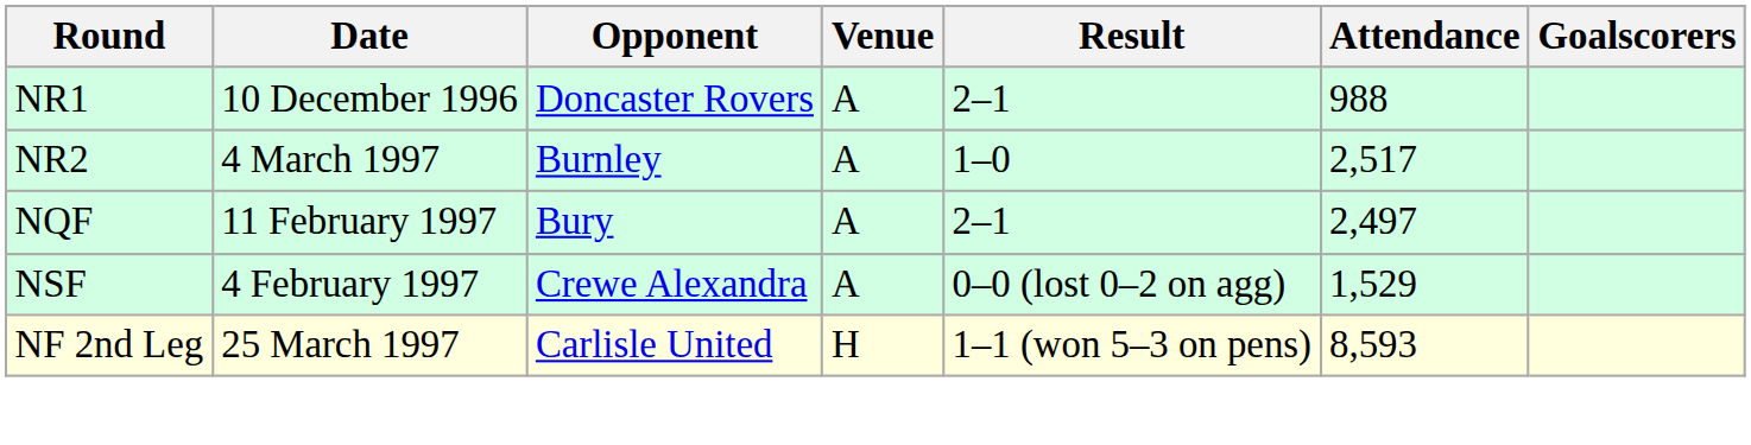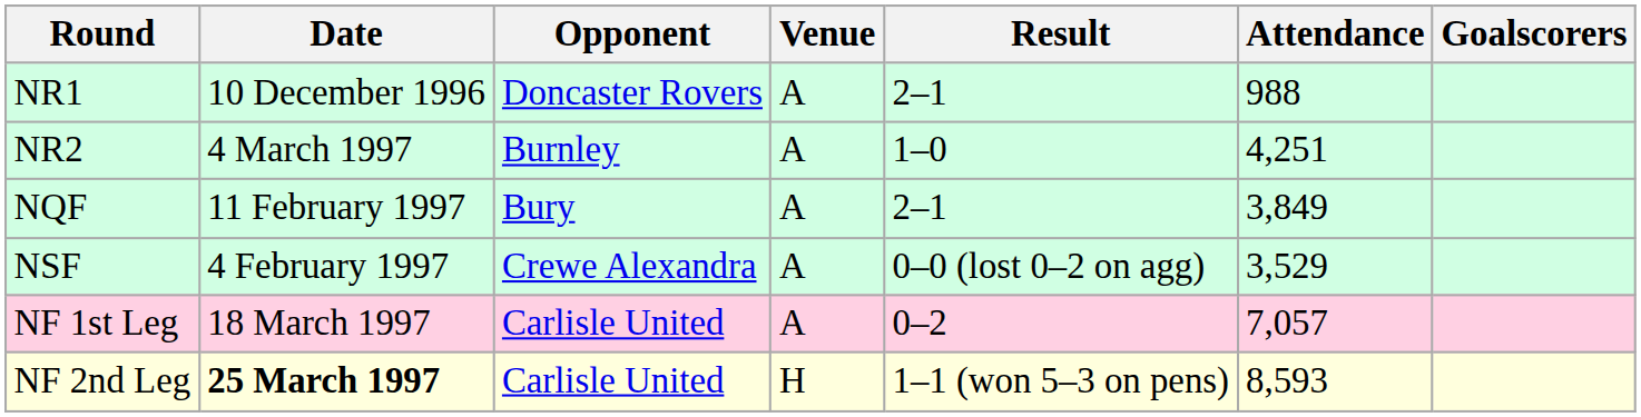NR2 | Attendance: 2,517 -> 4,251
NQF | Attendance: 2,497 -> 3,849
NSF | Attendance: 1,529 -> 3,529
+ row: NF 1st Leg | 18 March 1997 | Carlisle United | A | 0–2 | 7,057
NF 2nd Leg | Date: normal -> bold
